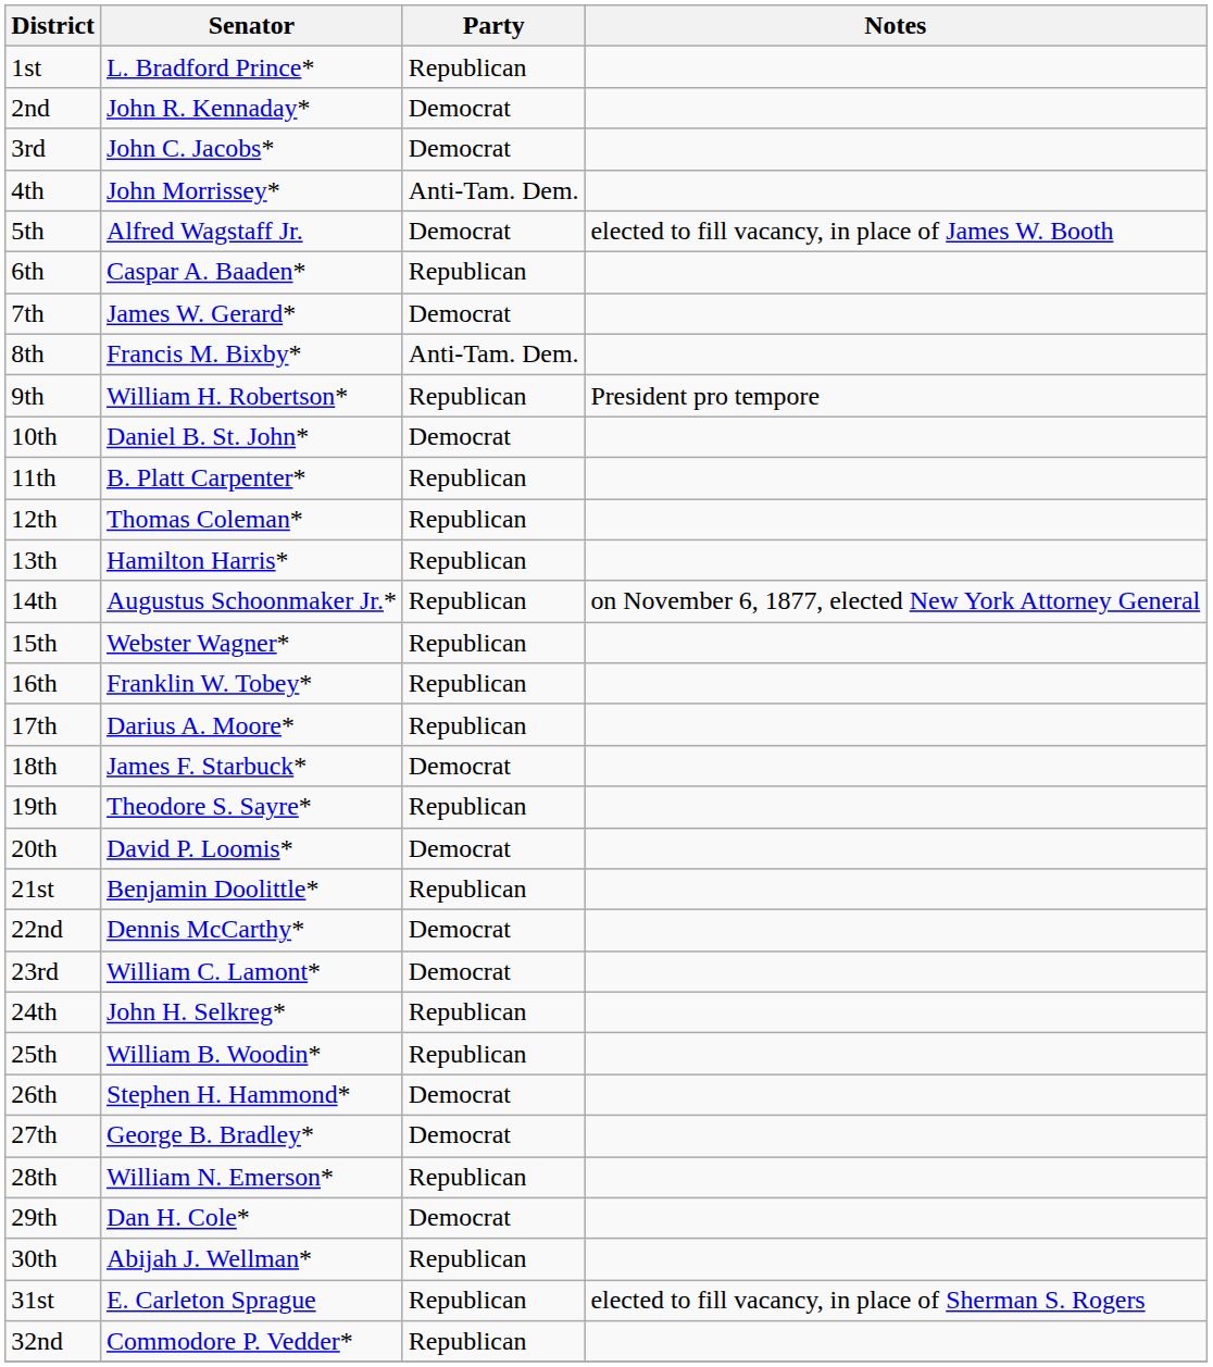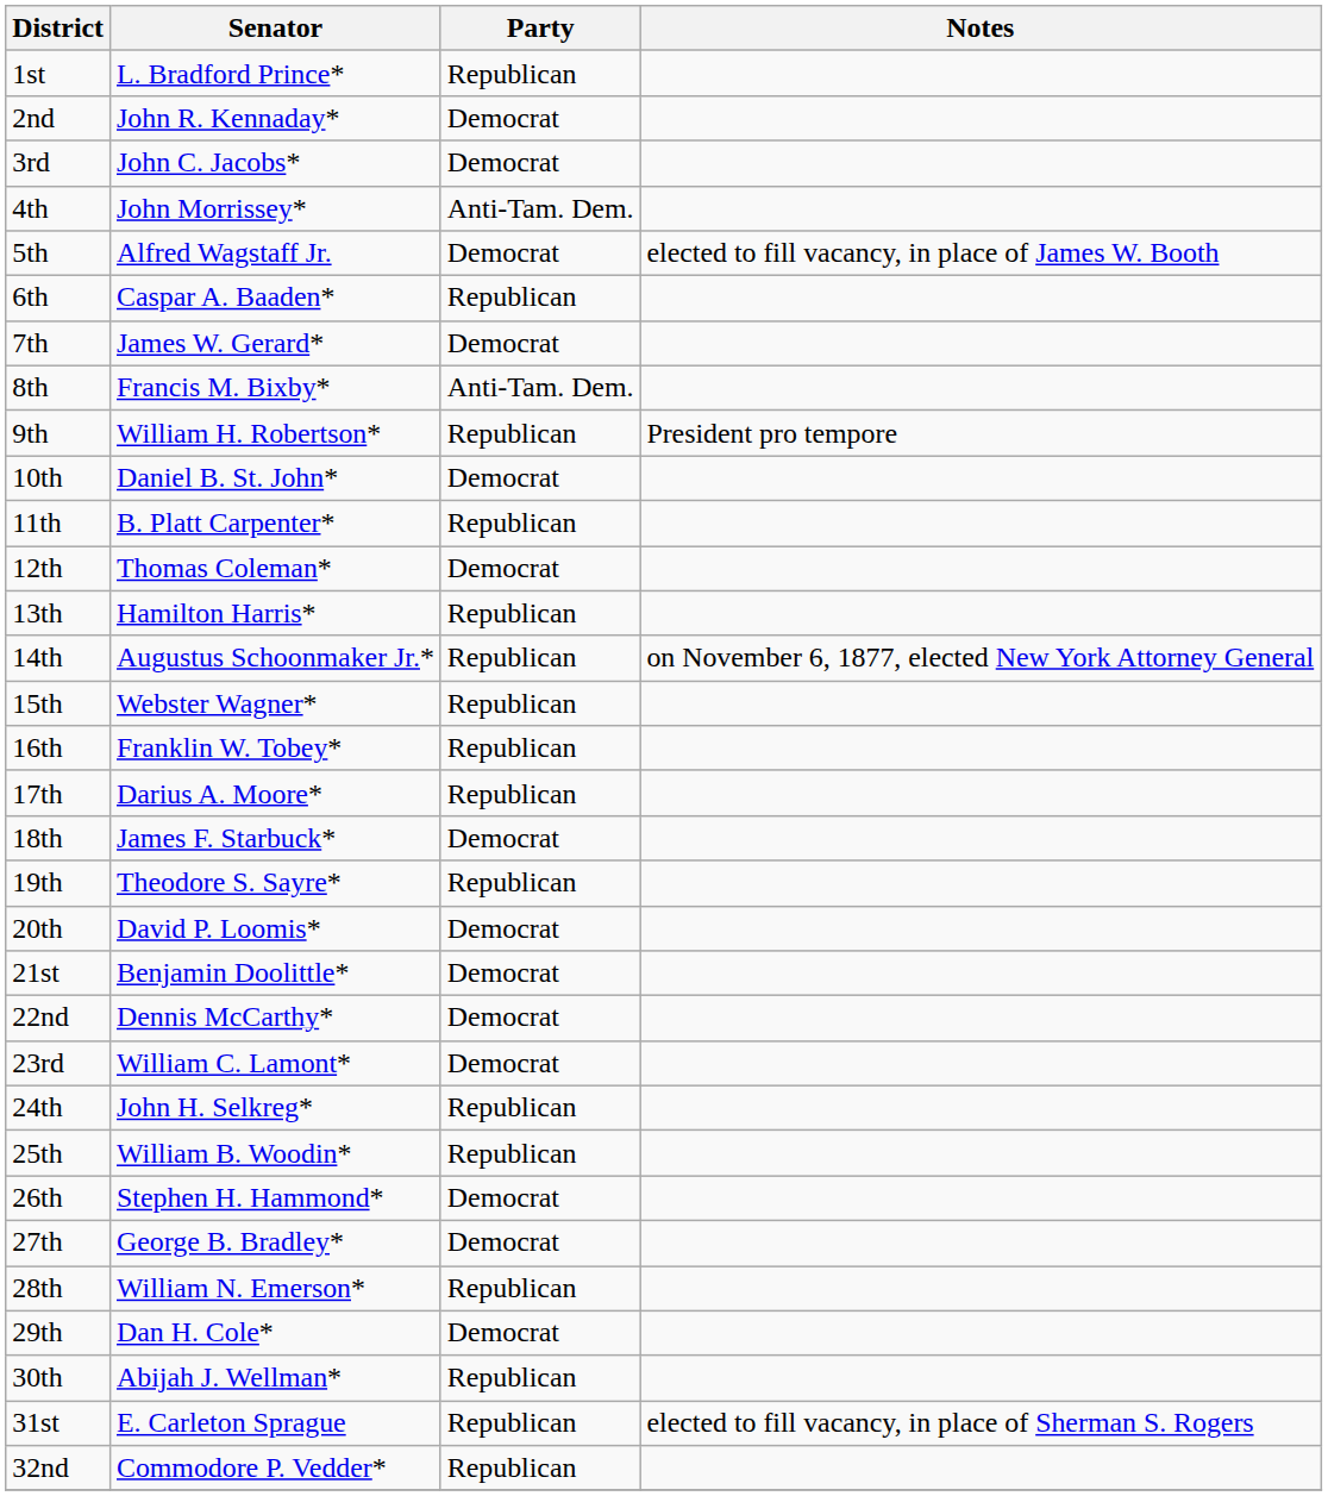12th | Party: Republican -> Democrat
21st | Party: Republican -> Democrat
